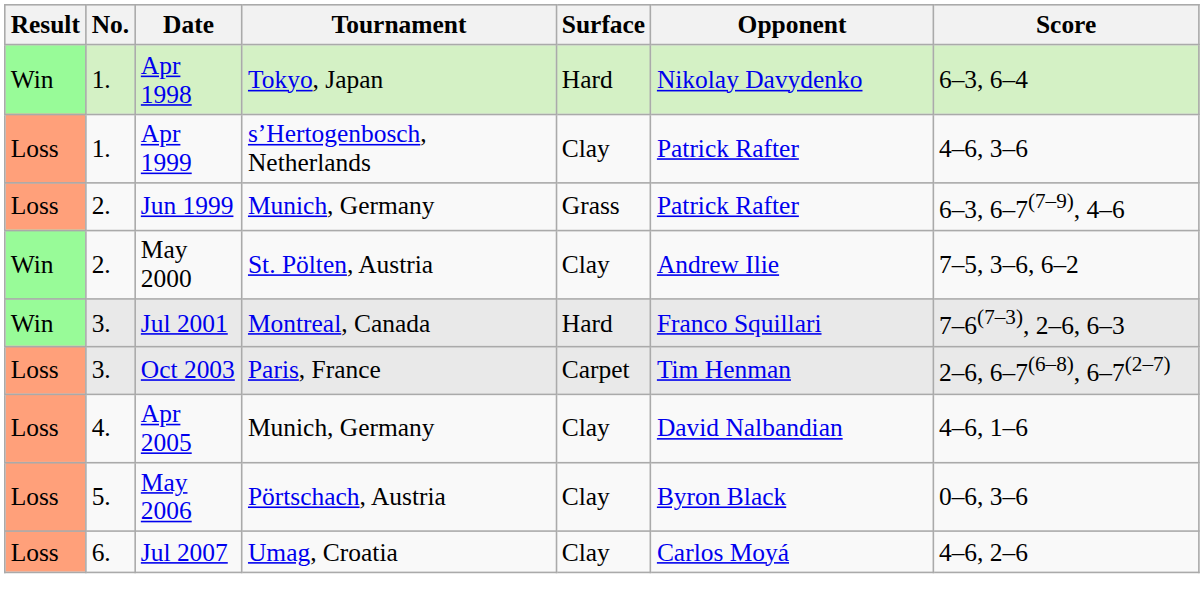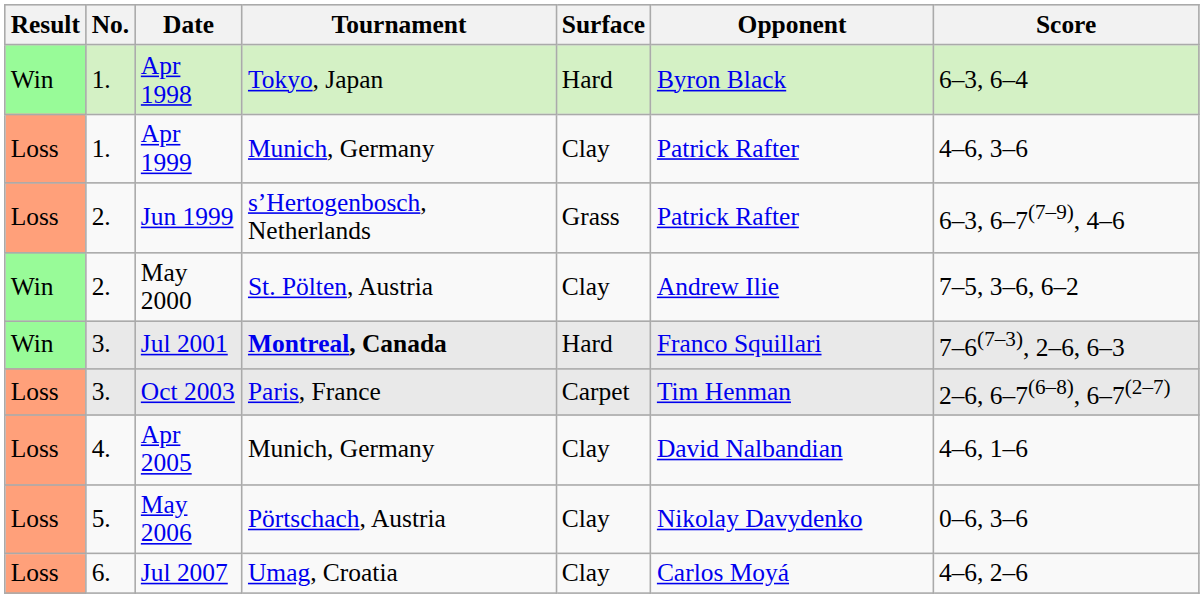Apr 1998 | Opponent: Nikolay Davydenko -> Byron Black
Apr 1999 | Tournament: s’Hertogenbosch, Netherlands -> Munich, Germany
Jun 1999 | Tournament: Munich, Germany -> s’Hertogenbosch, Netherlands
Jul 2001 | Tournament: normal -> bold
May 2006 | Opponent: Byron Black -> Nikolay Davydenko
